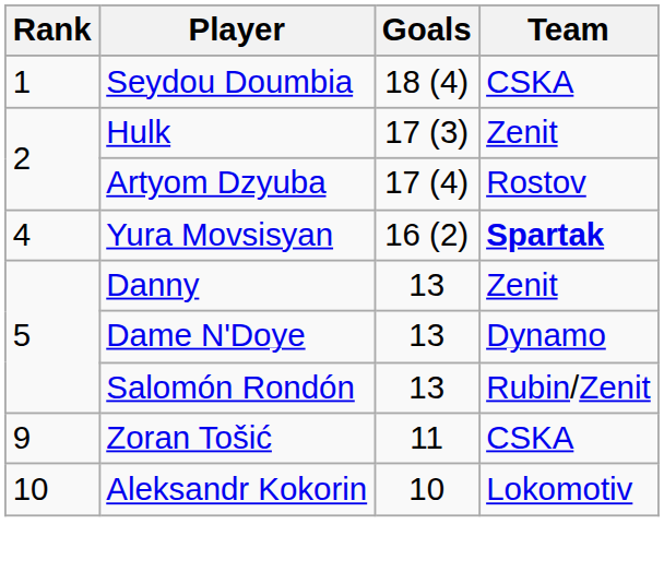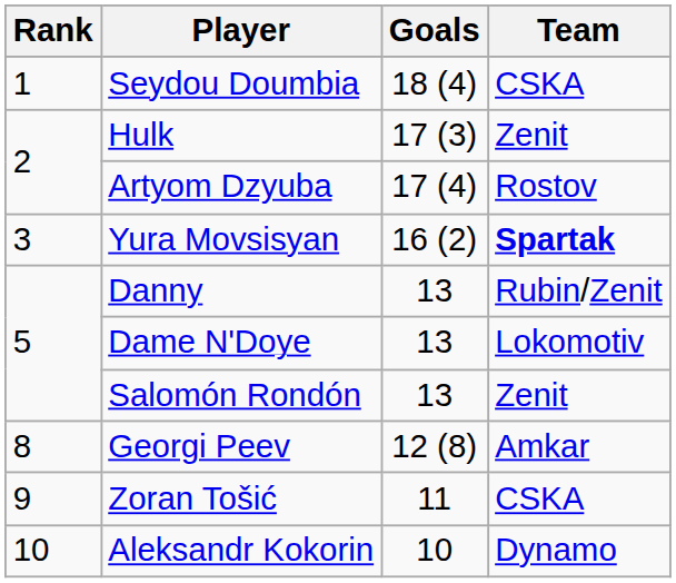Yura Movsisyan | Rank: 4 -> 3
Danny | Team: Zenit -> Rubin/Zenit
Dame N'Doye | Team: Dynamo -> Lokomotiv
Salomón Rondón | Team: Rubin/Zenit -> Zenit
+ row: 8 | Georgi Peev | 12 (8) | Amkar
Aleksandr Kokorin | Team: Lokomotiv -> Dynamo
